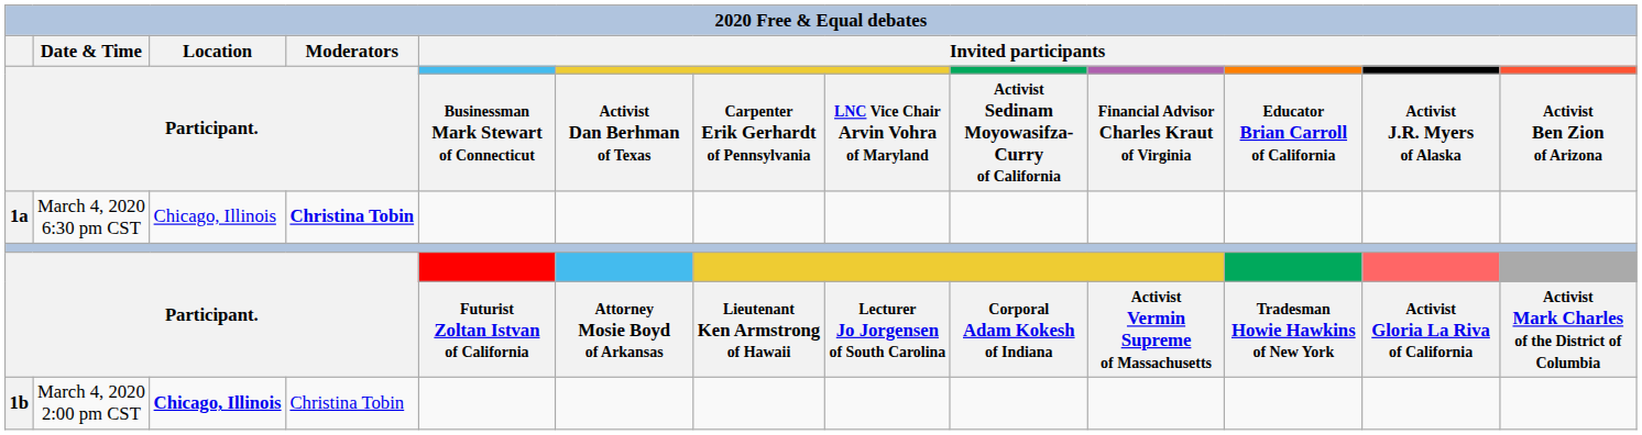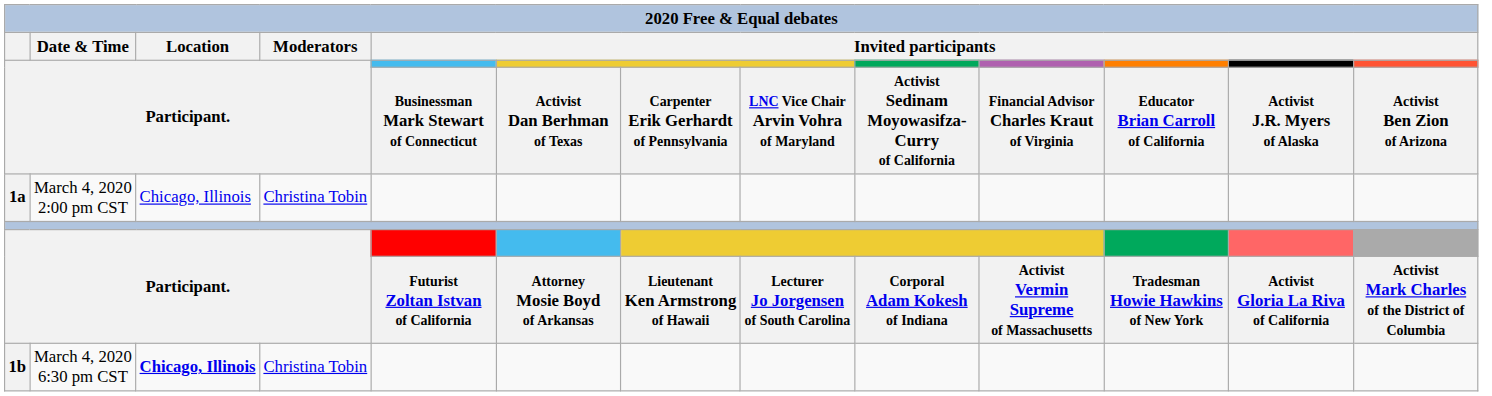1a | Date & Time / Participant.: March 4, 2020 6:30 pm CST -> March 4, 2020 2:00 pm CST
1a | Moderators / Participant.: bold -> normal
1b | Date & Time / Participant.: March 4, 2020 2:00 pm CST -> March 4, 2020 6:30 pm CST
